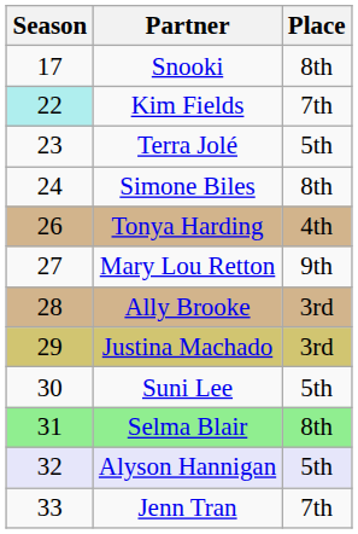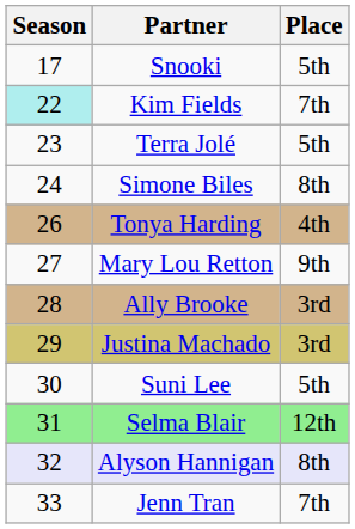Snooki | Place: 8th -> 5th
Selma Blair | Place: 8th -> 12th
Alyson Hannigan | Place: 5th -> 8th
